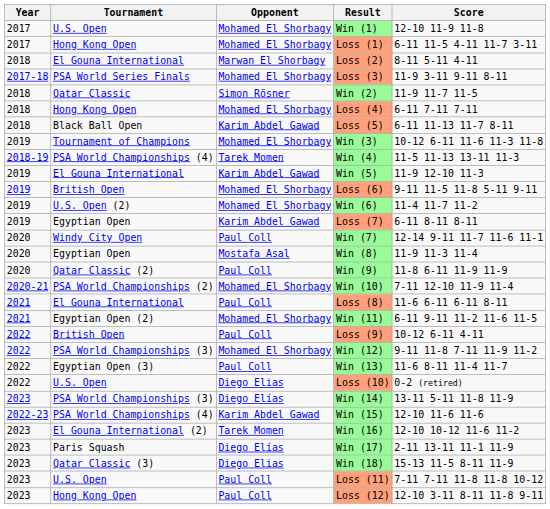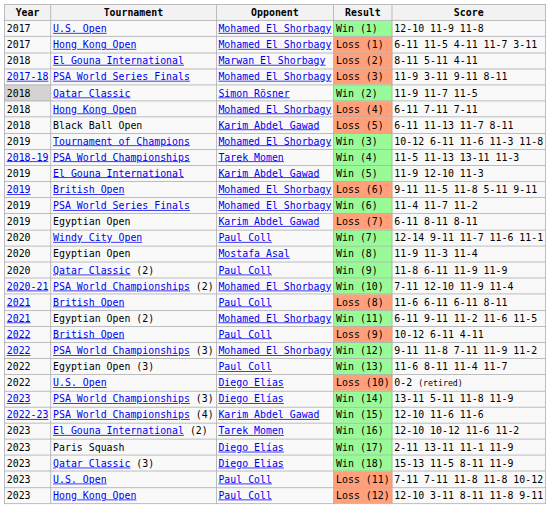Win (2) | Year: no background -> lightgrey background
Win (4) | Tournament: PSA World Championships (4) -> PSA World Championships
Win (6) | Tournament: U.S. Open (2) -> PSA World Series Finals
Loss (8) | Tournament: El Gouna International -> British Open
